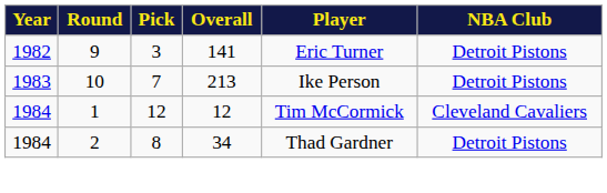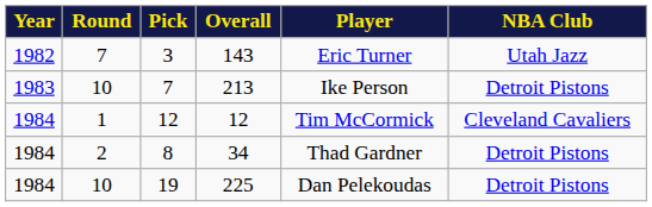3 | Round: 9 -> 7
3 | Overall: 141 -> 143
3 | NBA Club: Detroit Pistons -> Utah Jazz
+ row: 1984 | 10 | 19 | 225 | Dan Pelekoudas | Detroit Pistons
